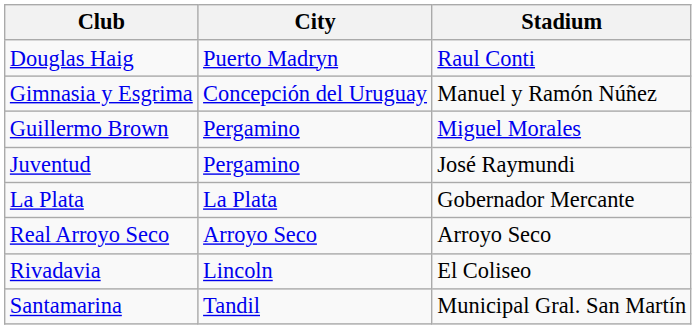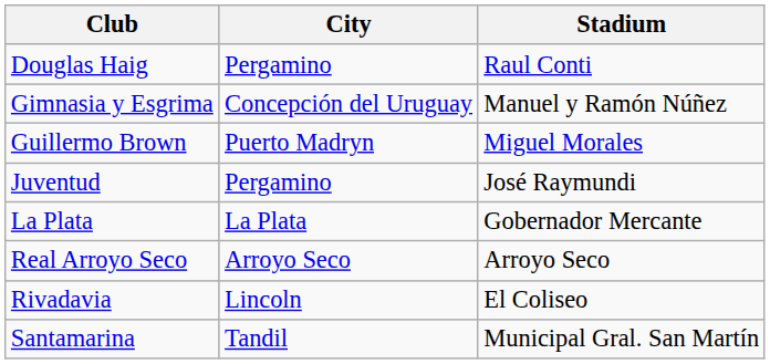Douglas Haig | City: Puerto Madryn -> Pergamino
Guillermo Brown | City: Pergamino -> Puerto Madryn
